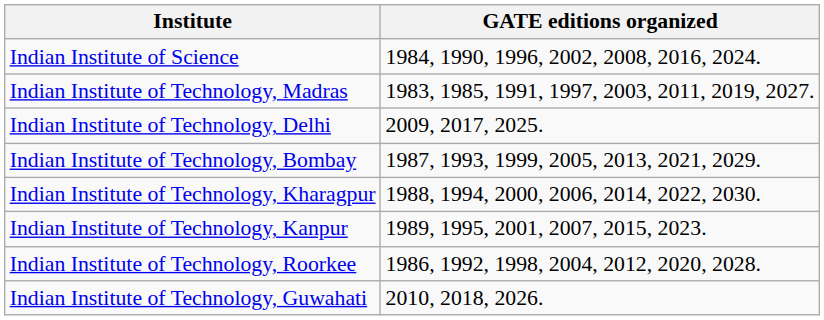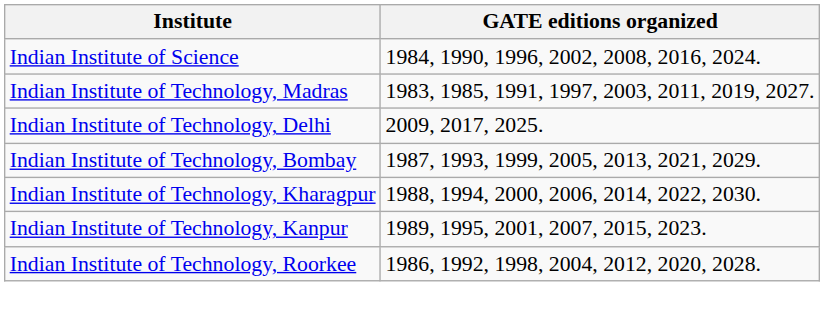- row: Indian Institute of Technology, Guwahati | 2010, 2018, 2026.
